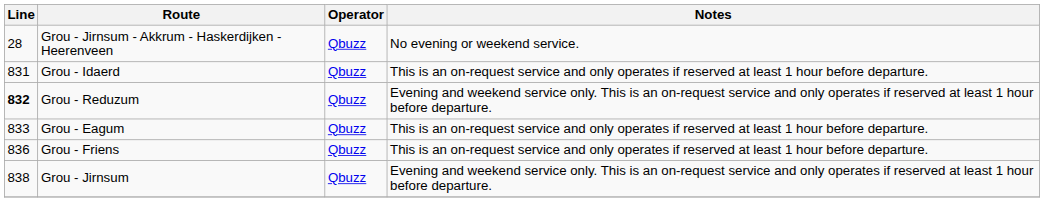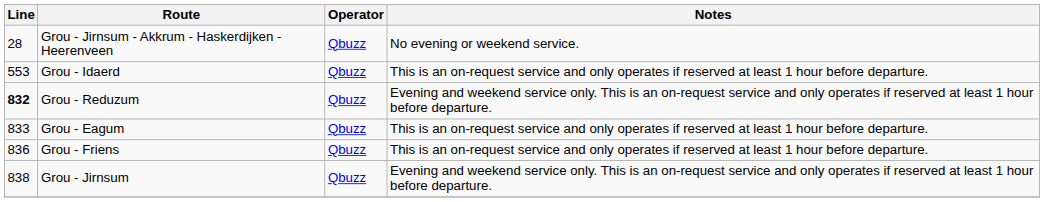Grou - Idaerd | Line: 831 -> 553
